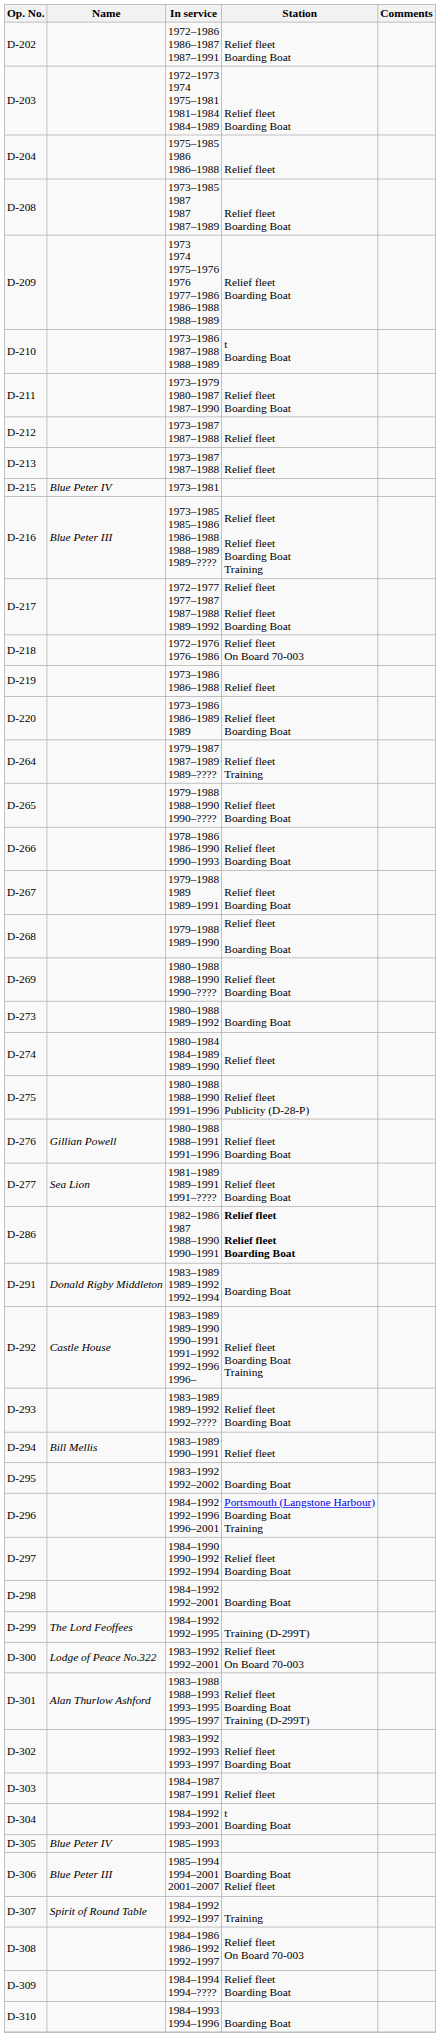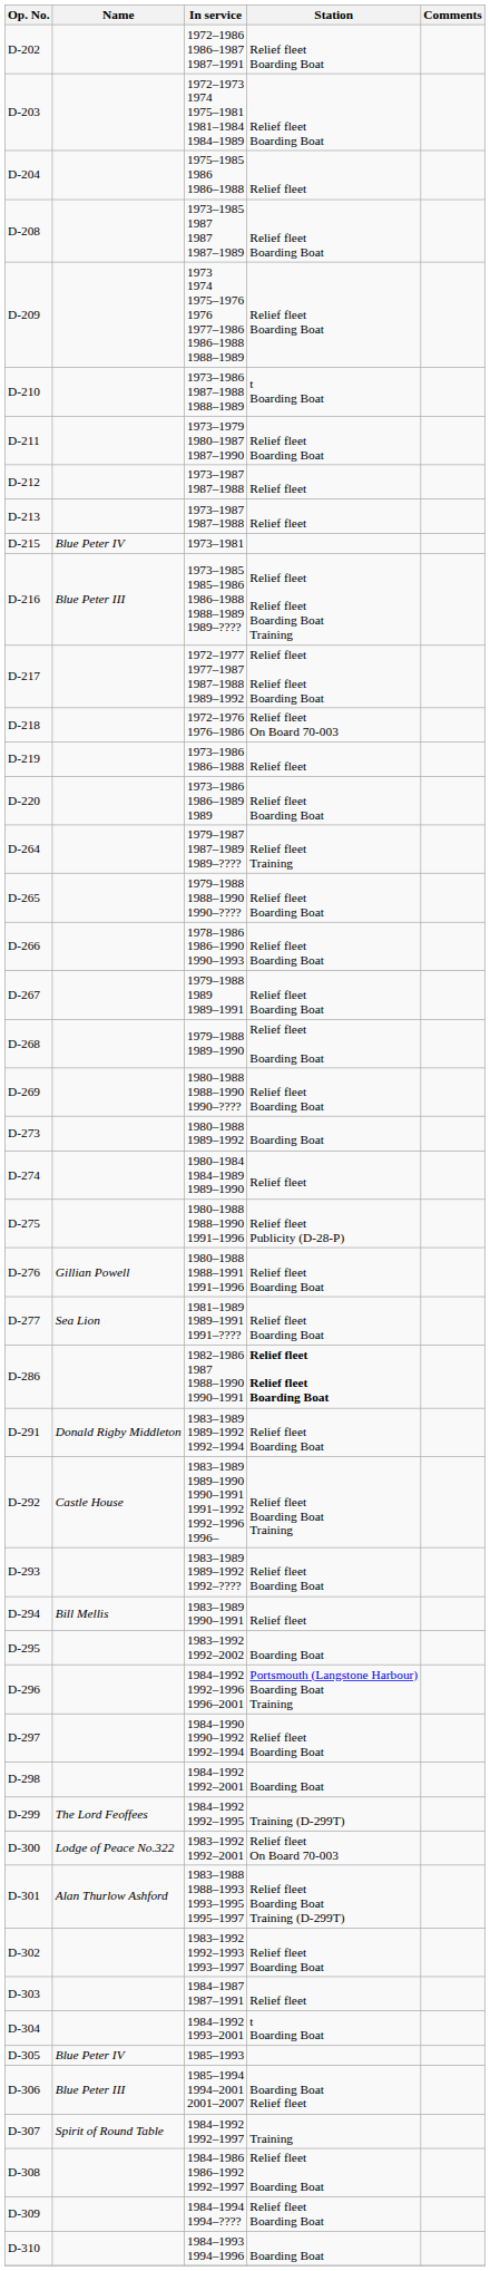D-291 | Station: Boarding Boat -> Relief fleet Boarding Boat
D-308 | Station: Relief fleet On Board 70-003 -> Relief fleet Boarding Boat
